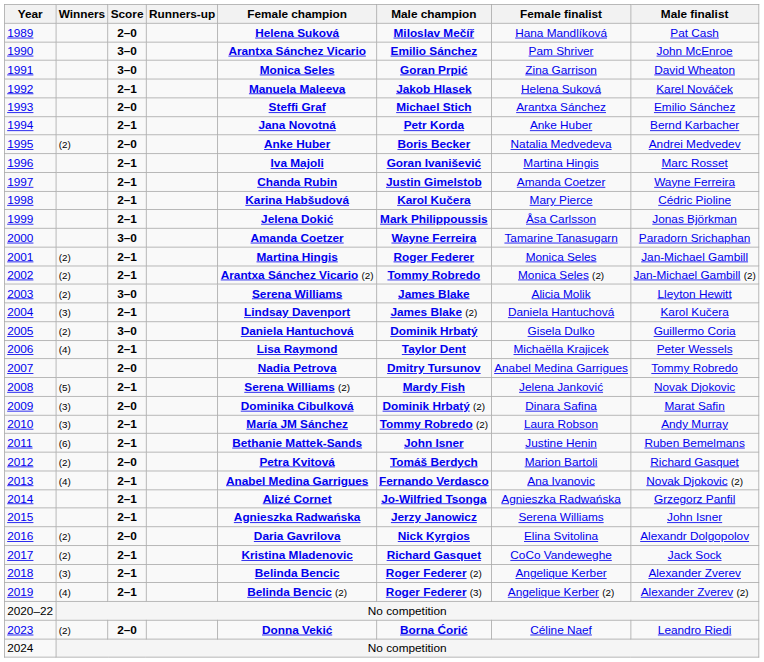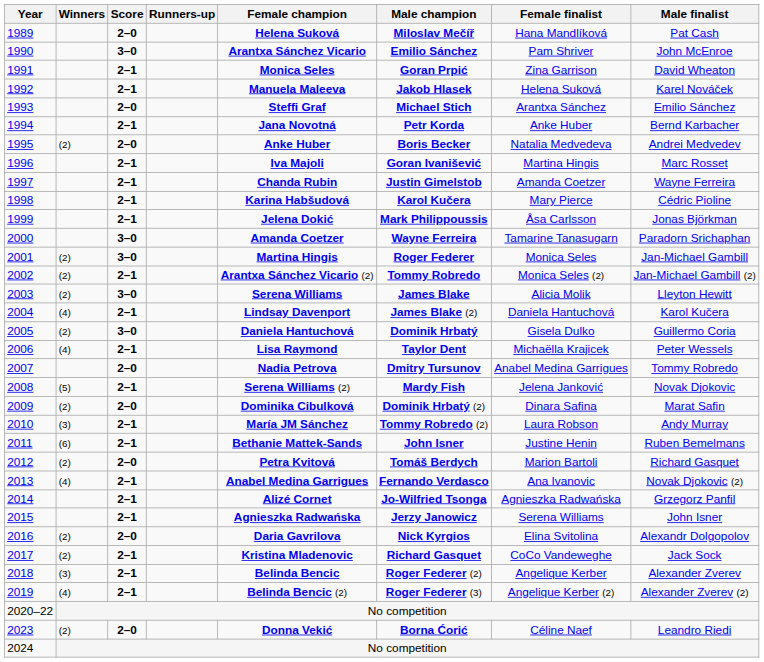1991 | Score: 3–0 -> 2–1
2001 | Score: 2–1 -> 3–0
2004 | Winners: (3) -> (4)
2009 | Winners: (3) -> (2)
